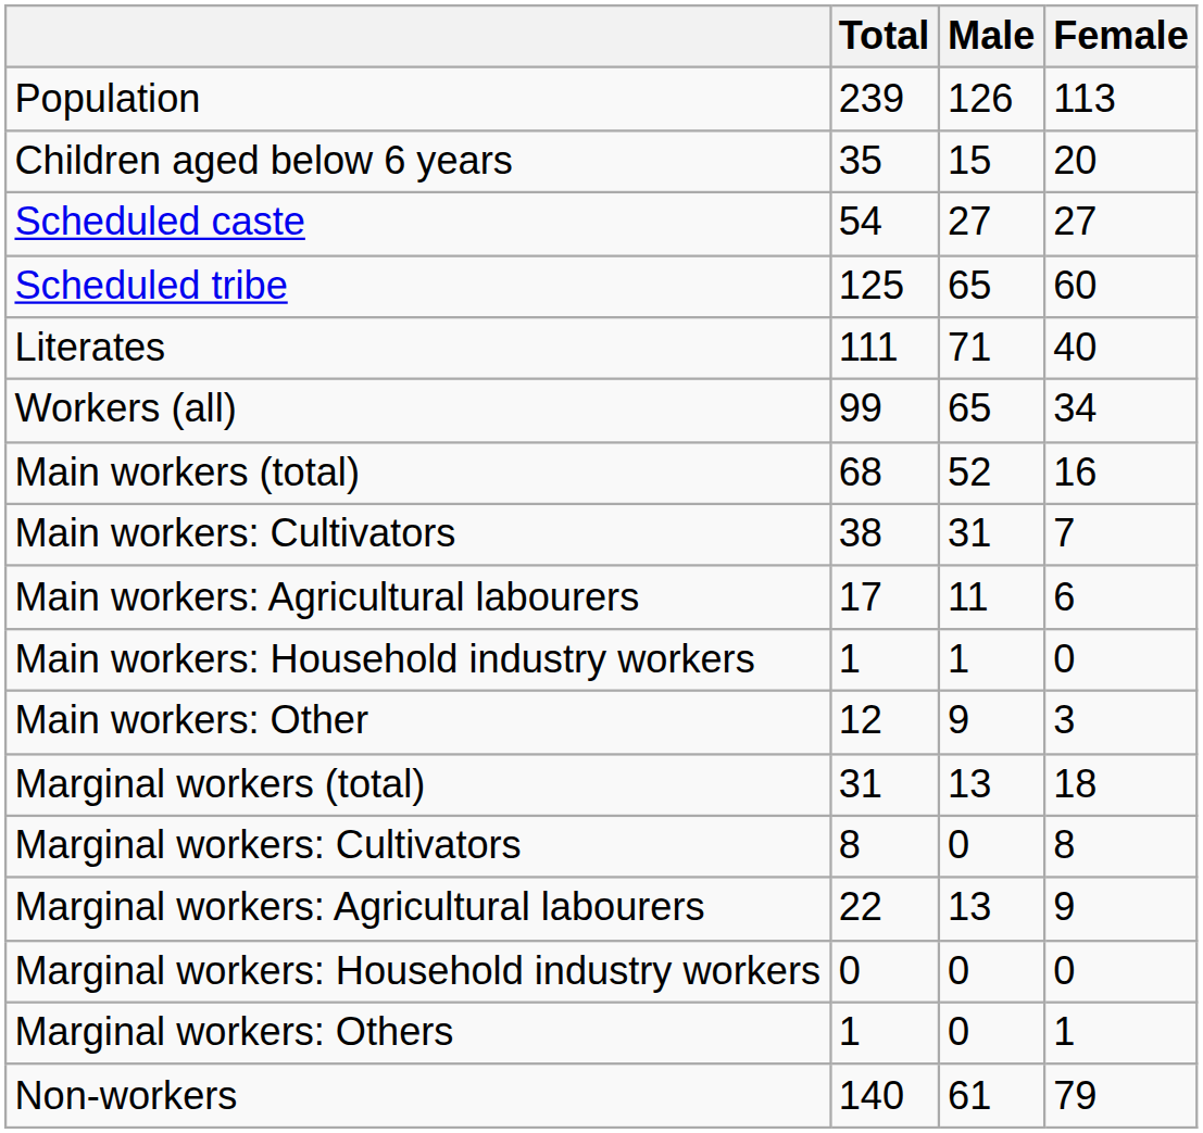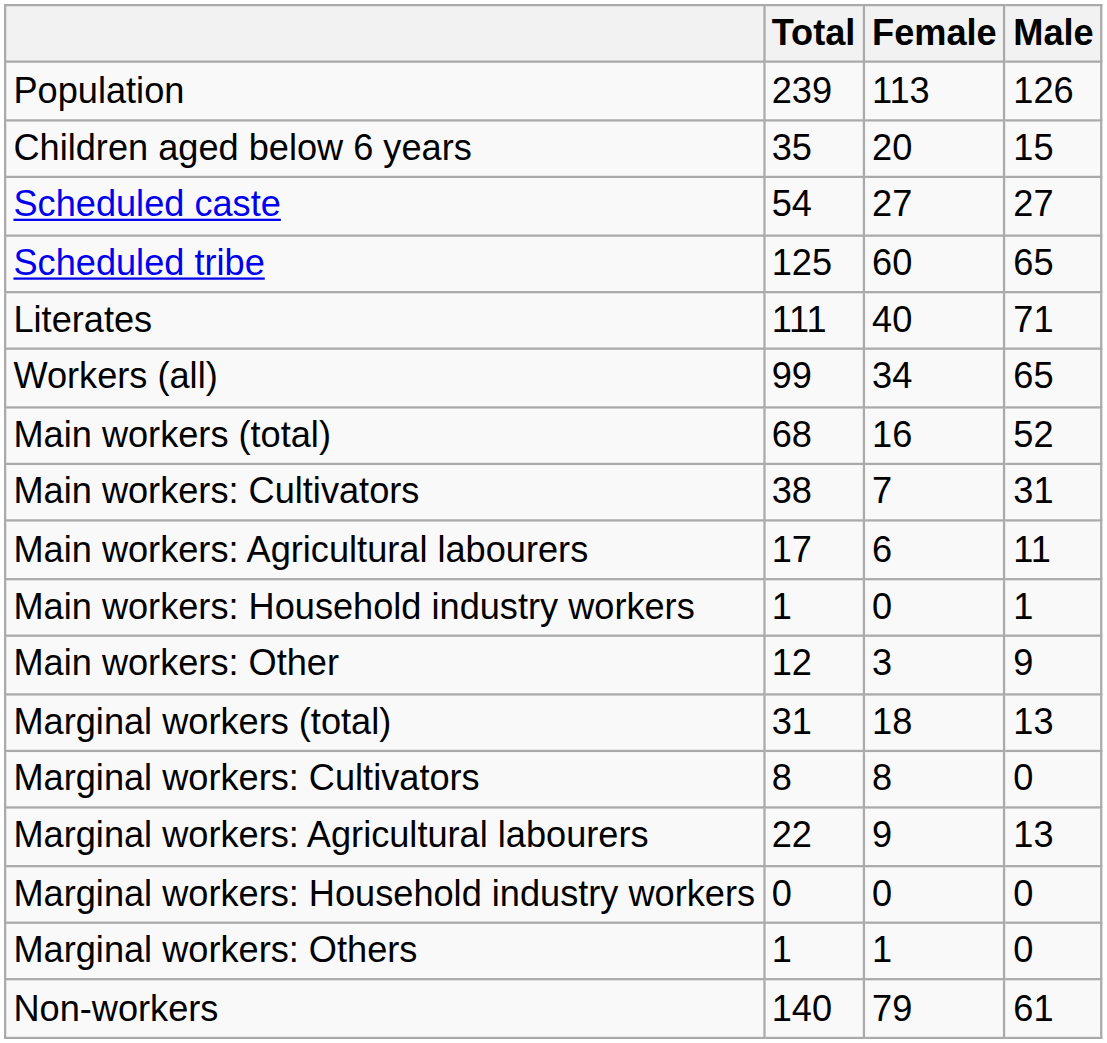columns swapped: Male <-> Female
